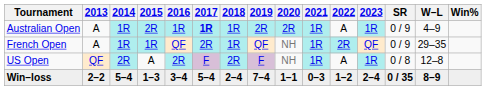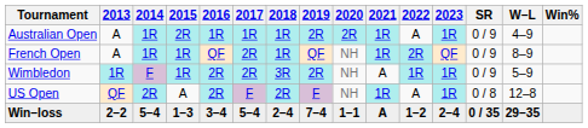Australian Open | 2017: bold -> normal
French Open | W–L: 29–35 -> 8–9
+ row: Wimbledon | 1R | F | 1R | 2R | 2R | 3R | 2R | NH | A | 1R | 1R | 0 / 9 | 5–9
Win–loss | 2021: 0–3 -> A
Win–loss | W–L: 8–9 -> 29–35
